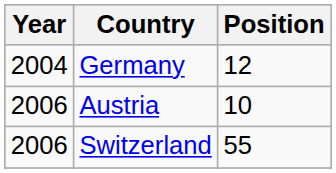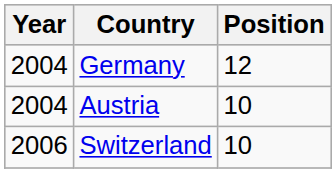Austria | Year: 2006 -> 2004
Switzerland | Position: 55 -> 10
